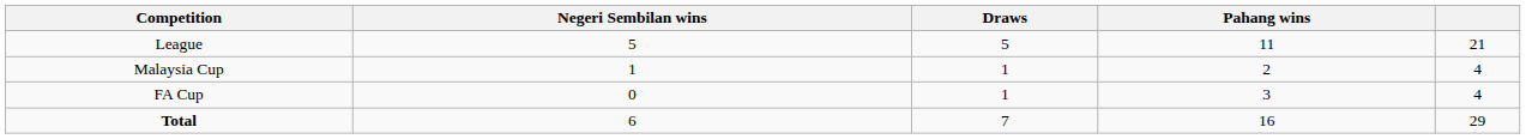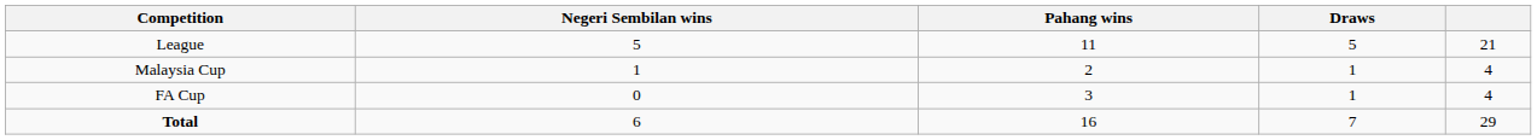columns swapped: Draws <-> Pahang wins
